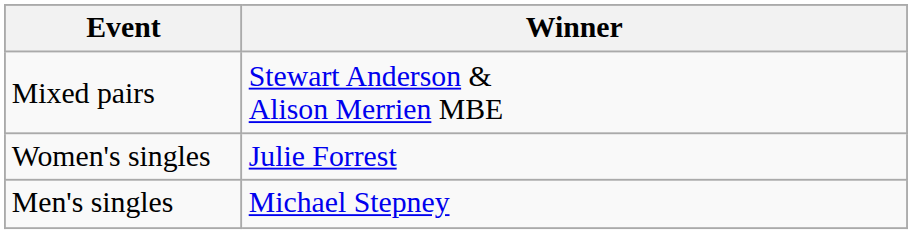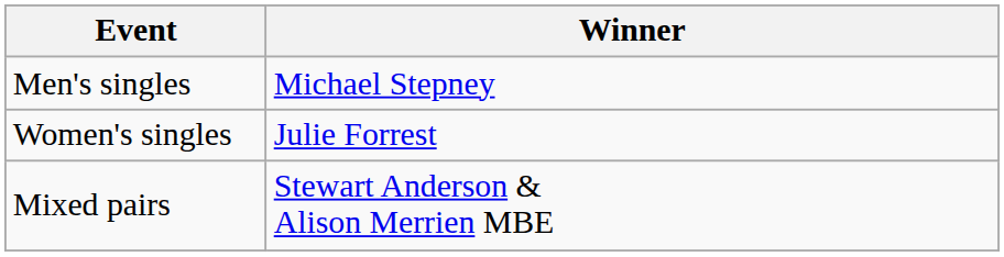rows swapped: Men's singles <-> Mixed pairs
